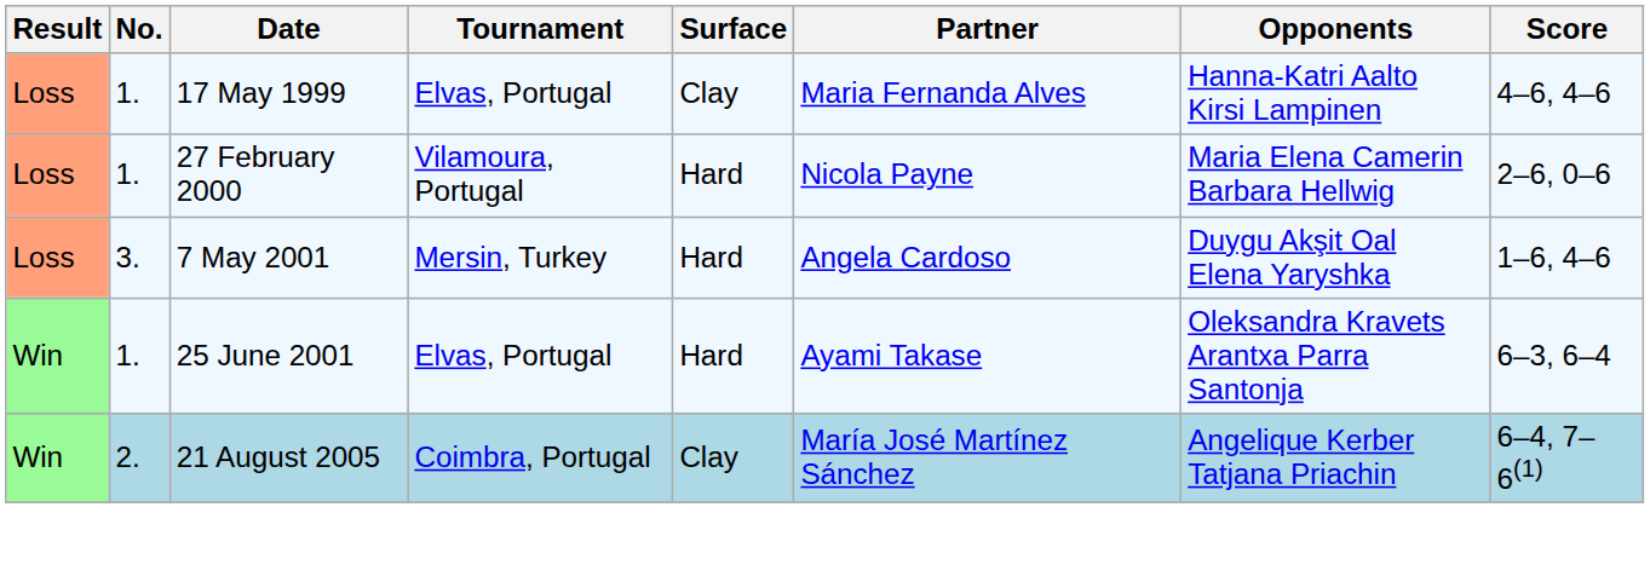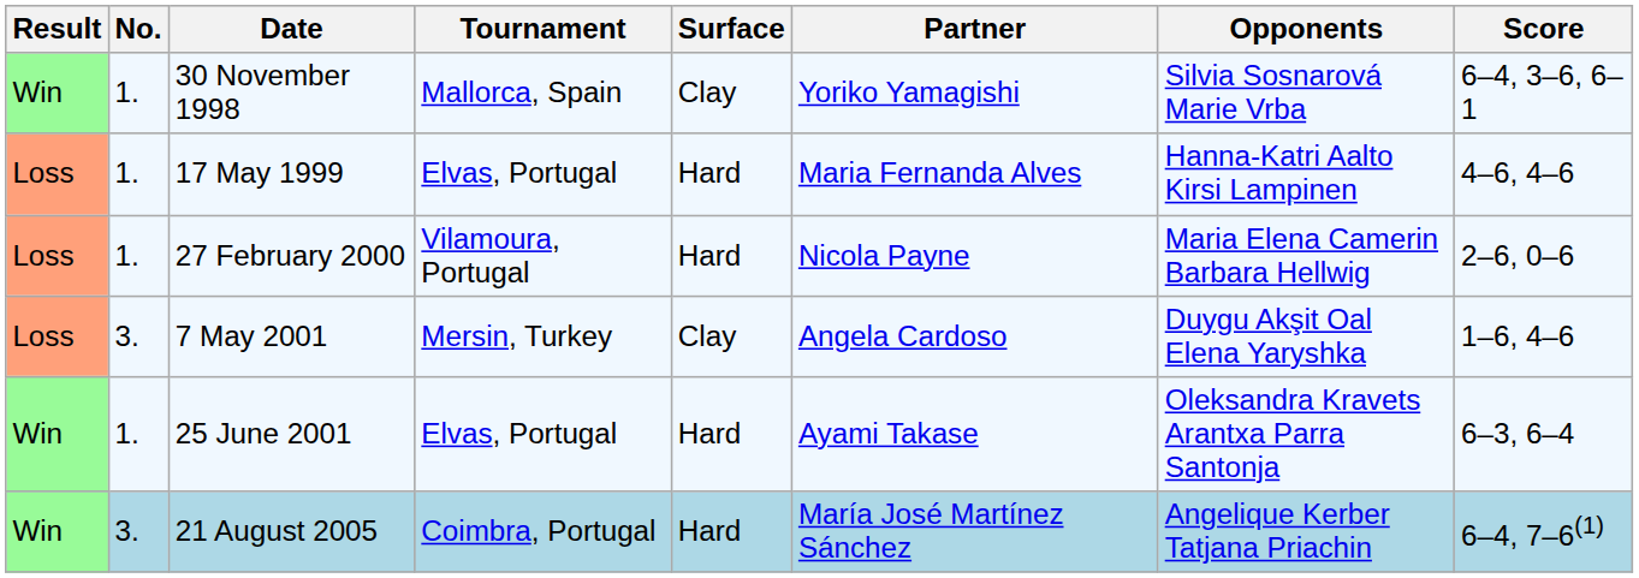+ row: Win | 1. | 30 November 1998 | Mallorca, Spain | Clay | Yoriko Yamagishi | Silvia Sosnarová Marie Vrba | 6–4, 3–6, 6–1
17 May 1999 | Surface: Clay -> Hard
7 May 2001 | Surface: Hard -> Clay
21 August 2005 | No.: 2. -> 3.
21 August 2005 | Surface: Clay -> Hard
